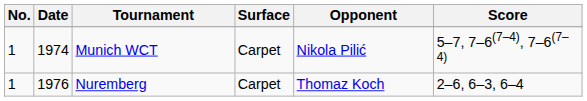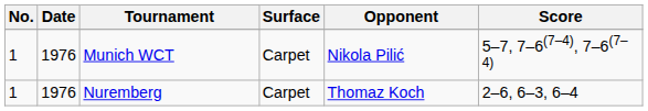Munich WCT | Date: 1974 -> 1976
